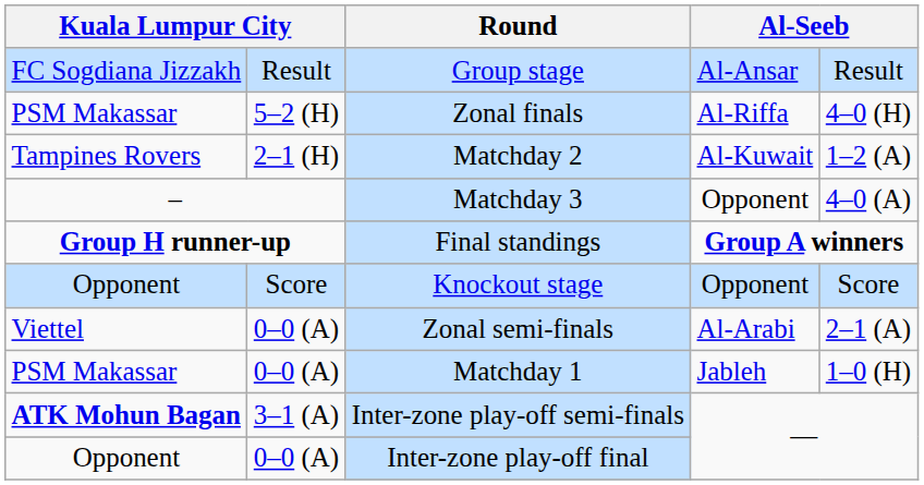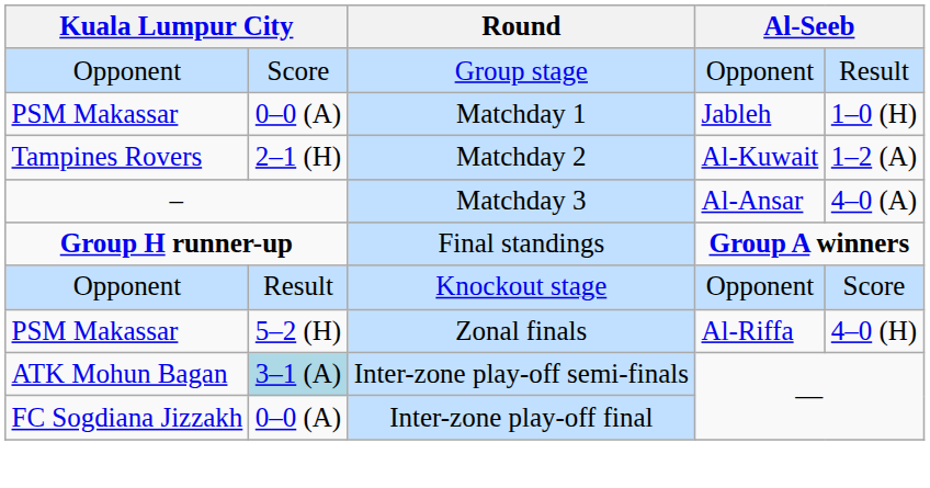Group stage | column 1: FC Sogdiana Jizzakh -> Opponent
Group stage | column 2: Result -> Score
Group stage | column 4: Al-Ansar -> Opponent
rows swapped: Matchday 1 <-> Zonal finals
Matchday 3 | column 4: Opponent -> Al-Ansar
Knockout stage | column 2: Score -> Result
- row: Viettel | 0–0 (A) | Zonal semi-finals | Al-Arabi | 2–1 (A)
Inter-zone play-off semi-finals | column 1: bold -> normal
Inter-zone play-off semi-finals | column 2: no background -> lightblue background
Inter-zone play-off final | column 1: Opponent -> FC Sogdiana Jizzakh
